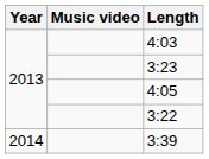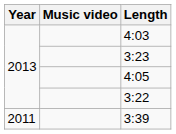3:39 | Year: 2014 -> 2011
